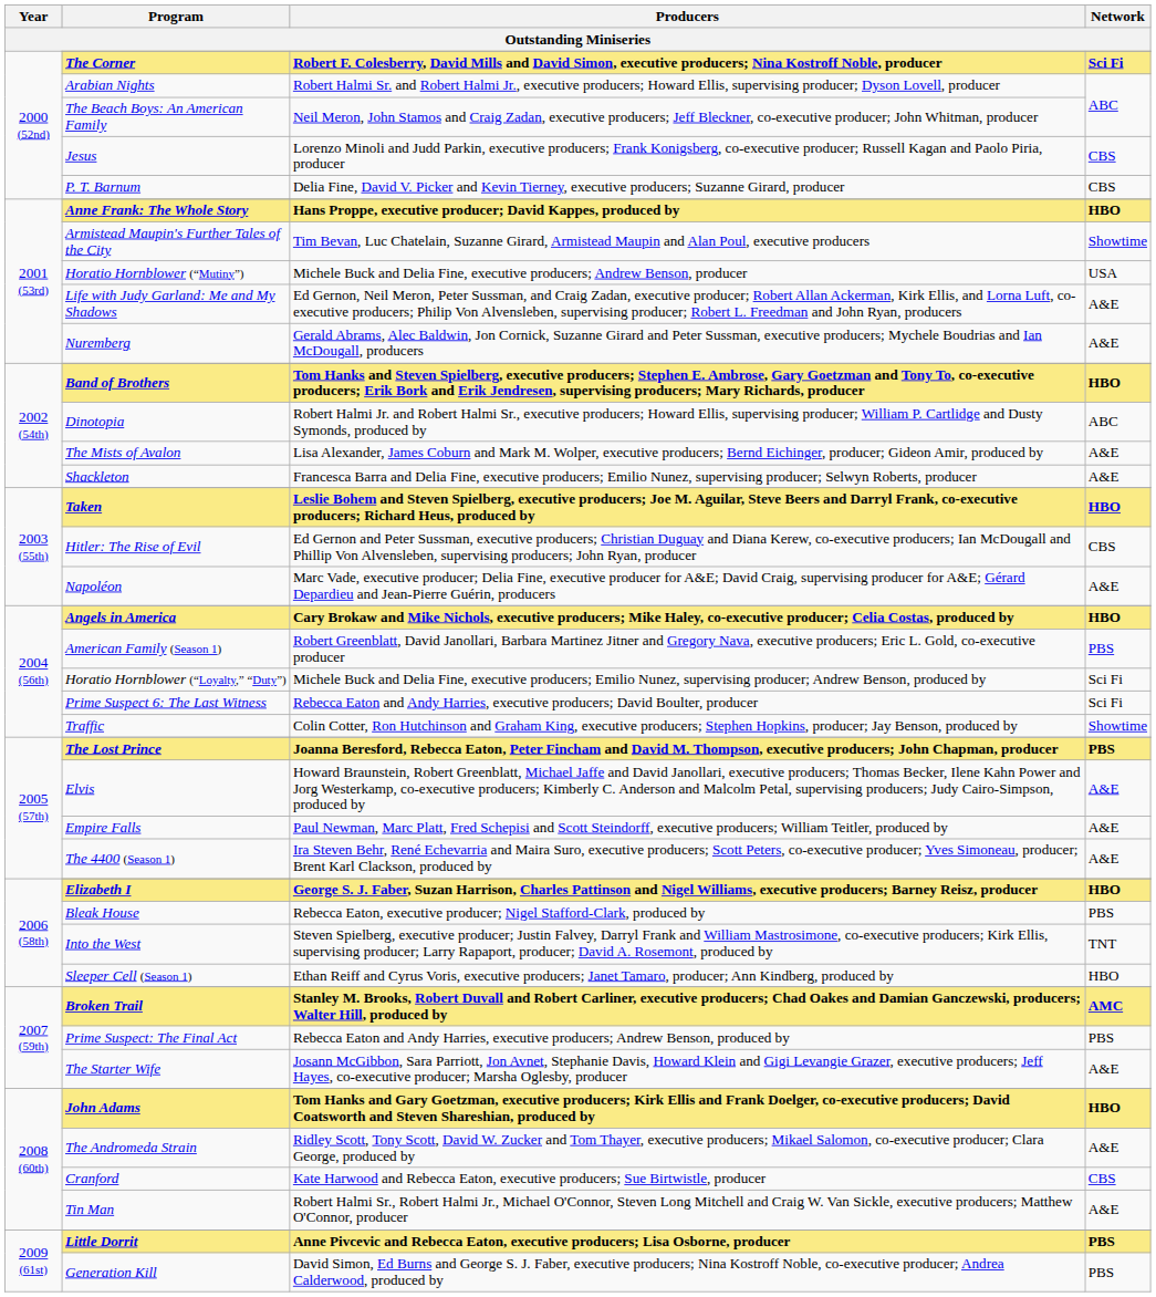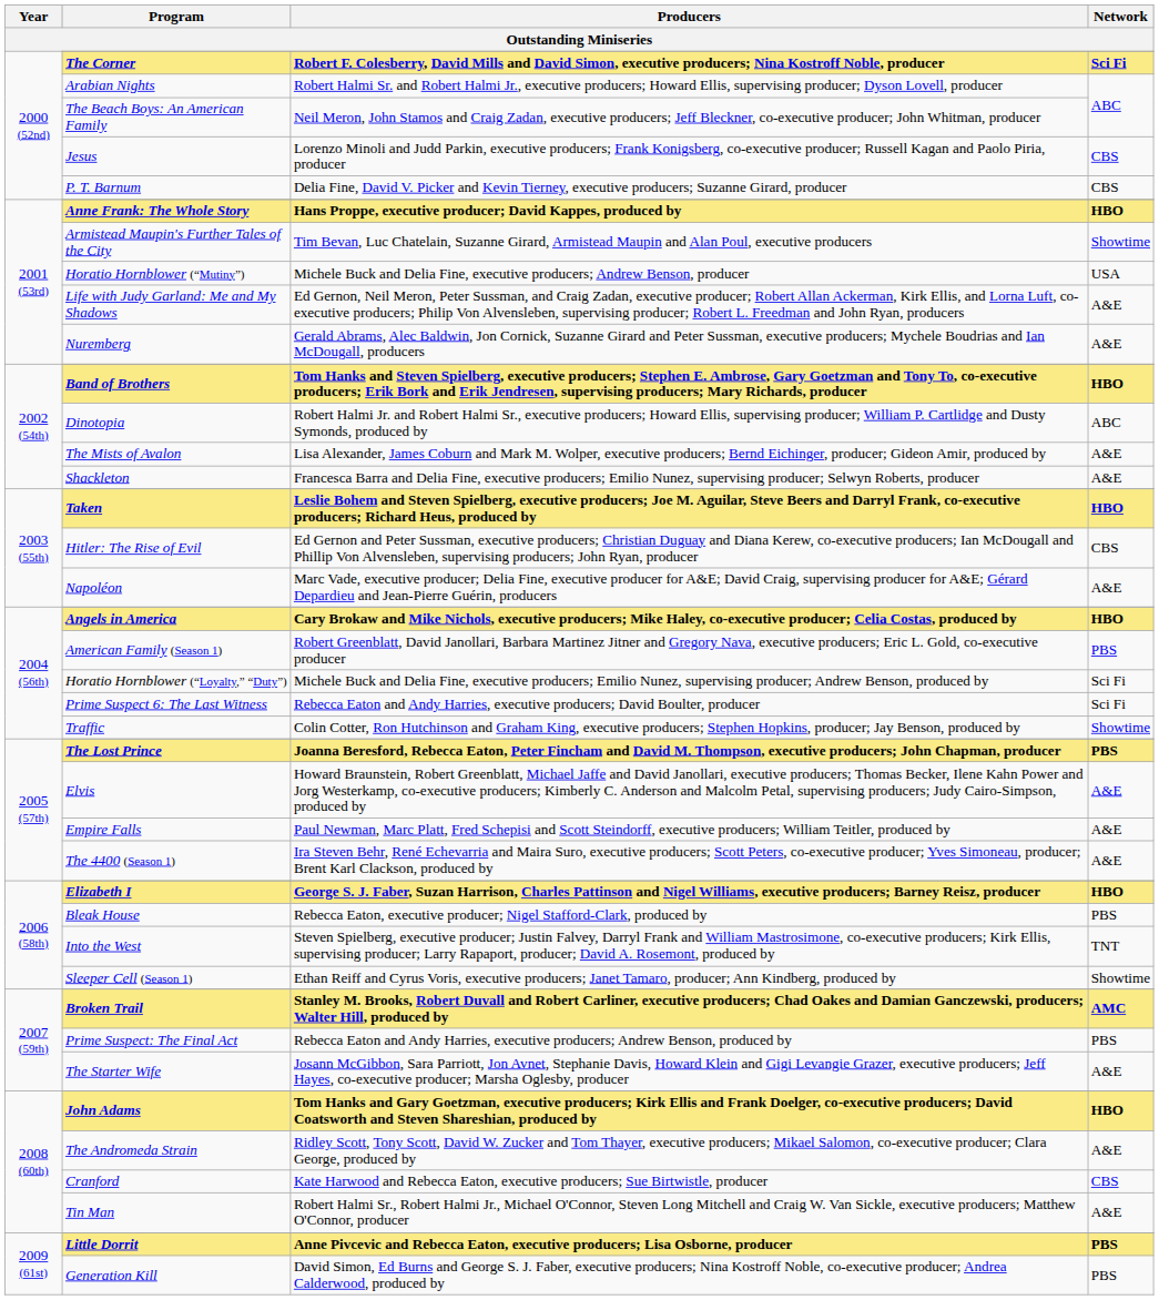Sleeper Cell (Season 1) | Network: HBO -> Showtime
